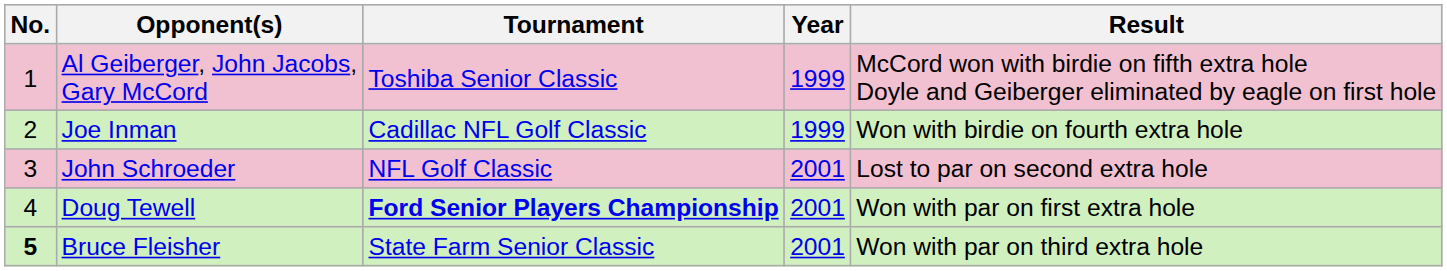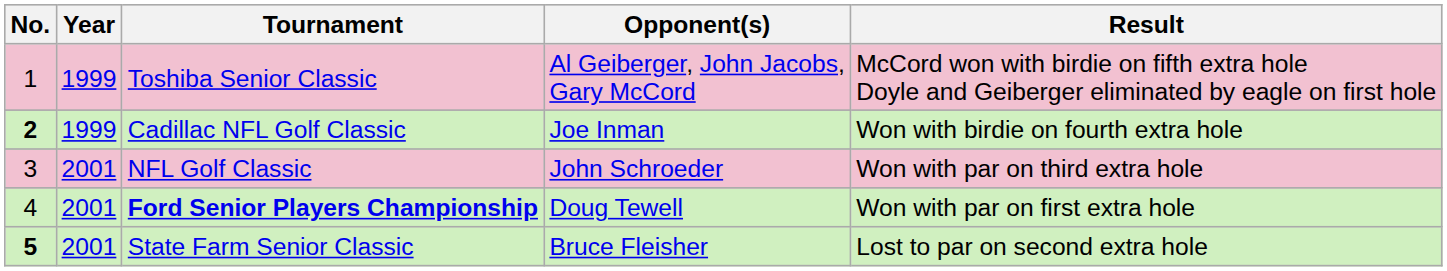columns swapped: Year <-> Opponent(s)
Cadillac NFL Golf Classic | No.: normal -> bold
NFL Golf Classic | Result: Lost to par on second extra hole -> Won with par on third extra hole
State Farm Senior Classic | Result: Won with par on third extra hole -> Lost to par on second extra hole
